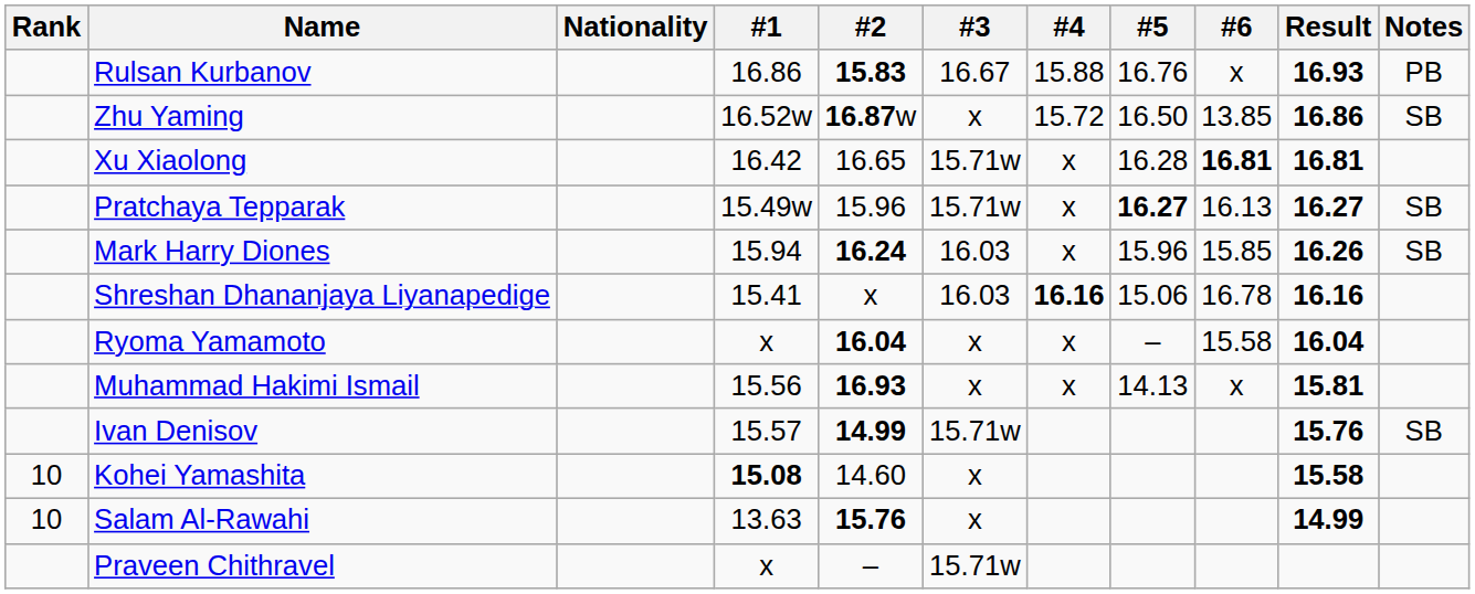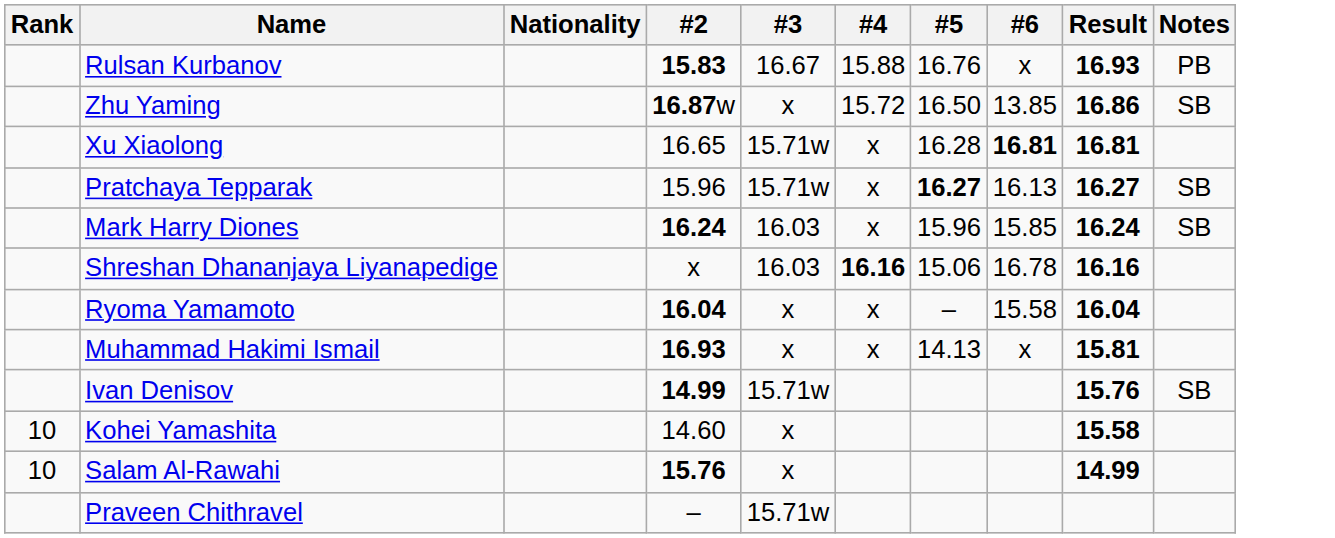- column: #1 | 16.86 | 16.52w | 16.42 | 15.49w | 15.94 | 15.41 | x | 15.56 | 15.57 | 15.08 | 13.63 | x
Mark Harry Diones | Result: 16.26 -> 16.24
